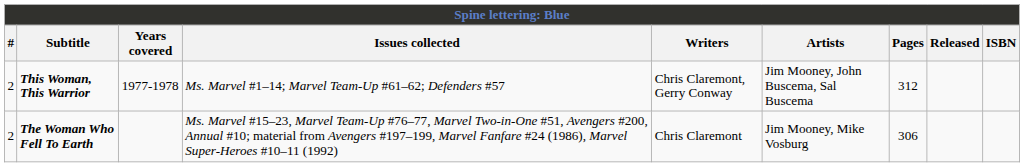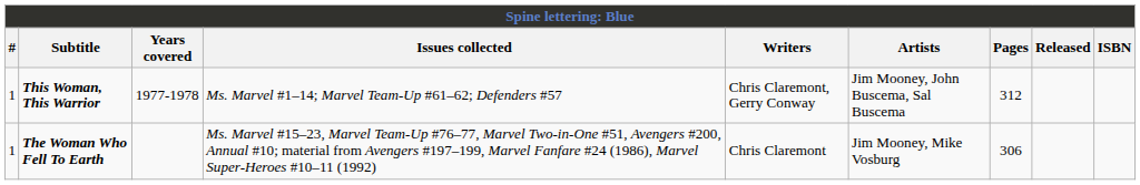This Woman, This Warrior | #: 2 -> 1
The Woman Who Fell To Earth | #: 2 -> 1
